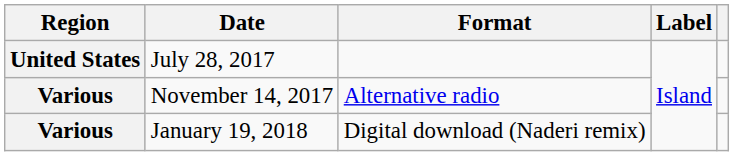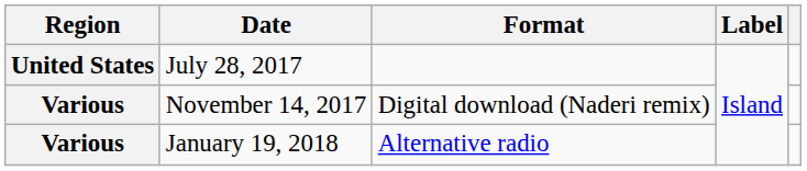November 14, 2017 | Format: Alternative radio -> Digital download (Naderi remix)
January 19, 2018 | Format: Digital download (Naderi remix) -> Alternative radio
